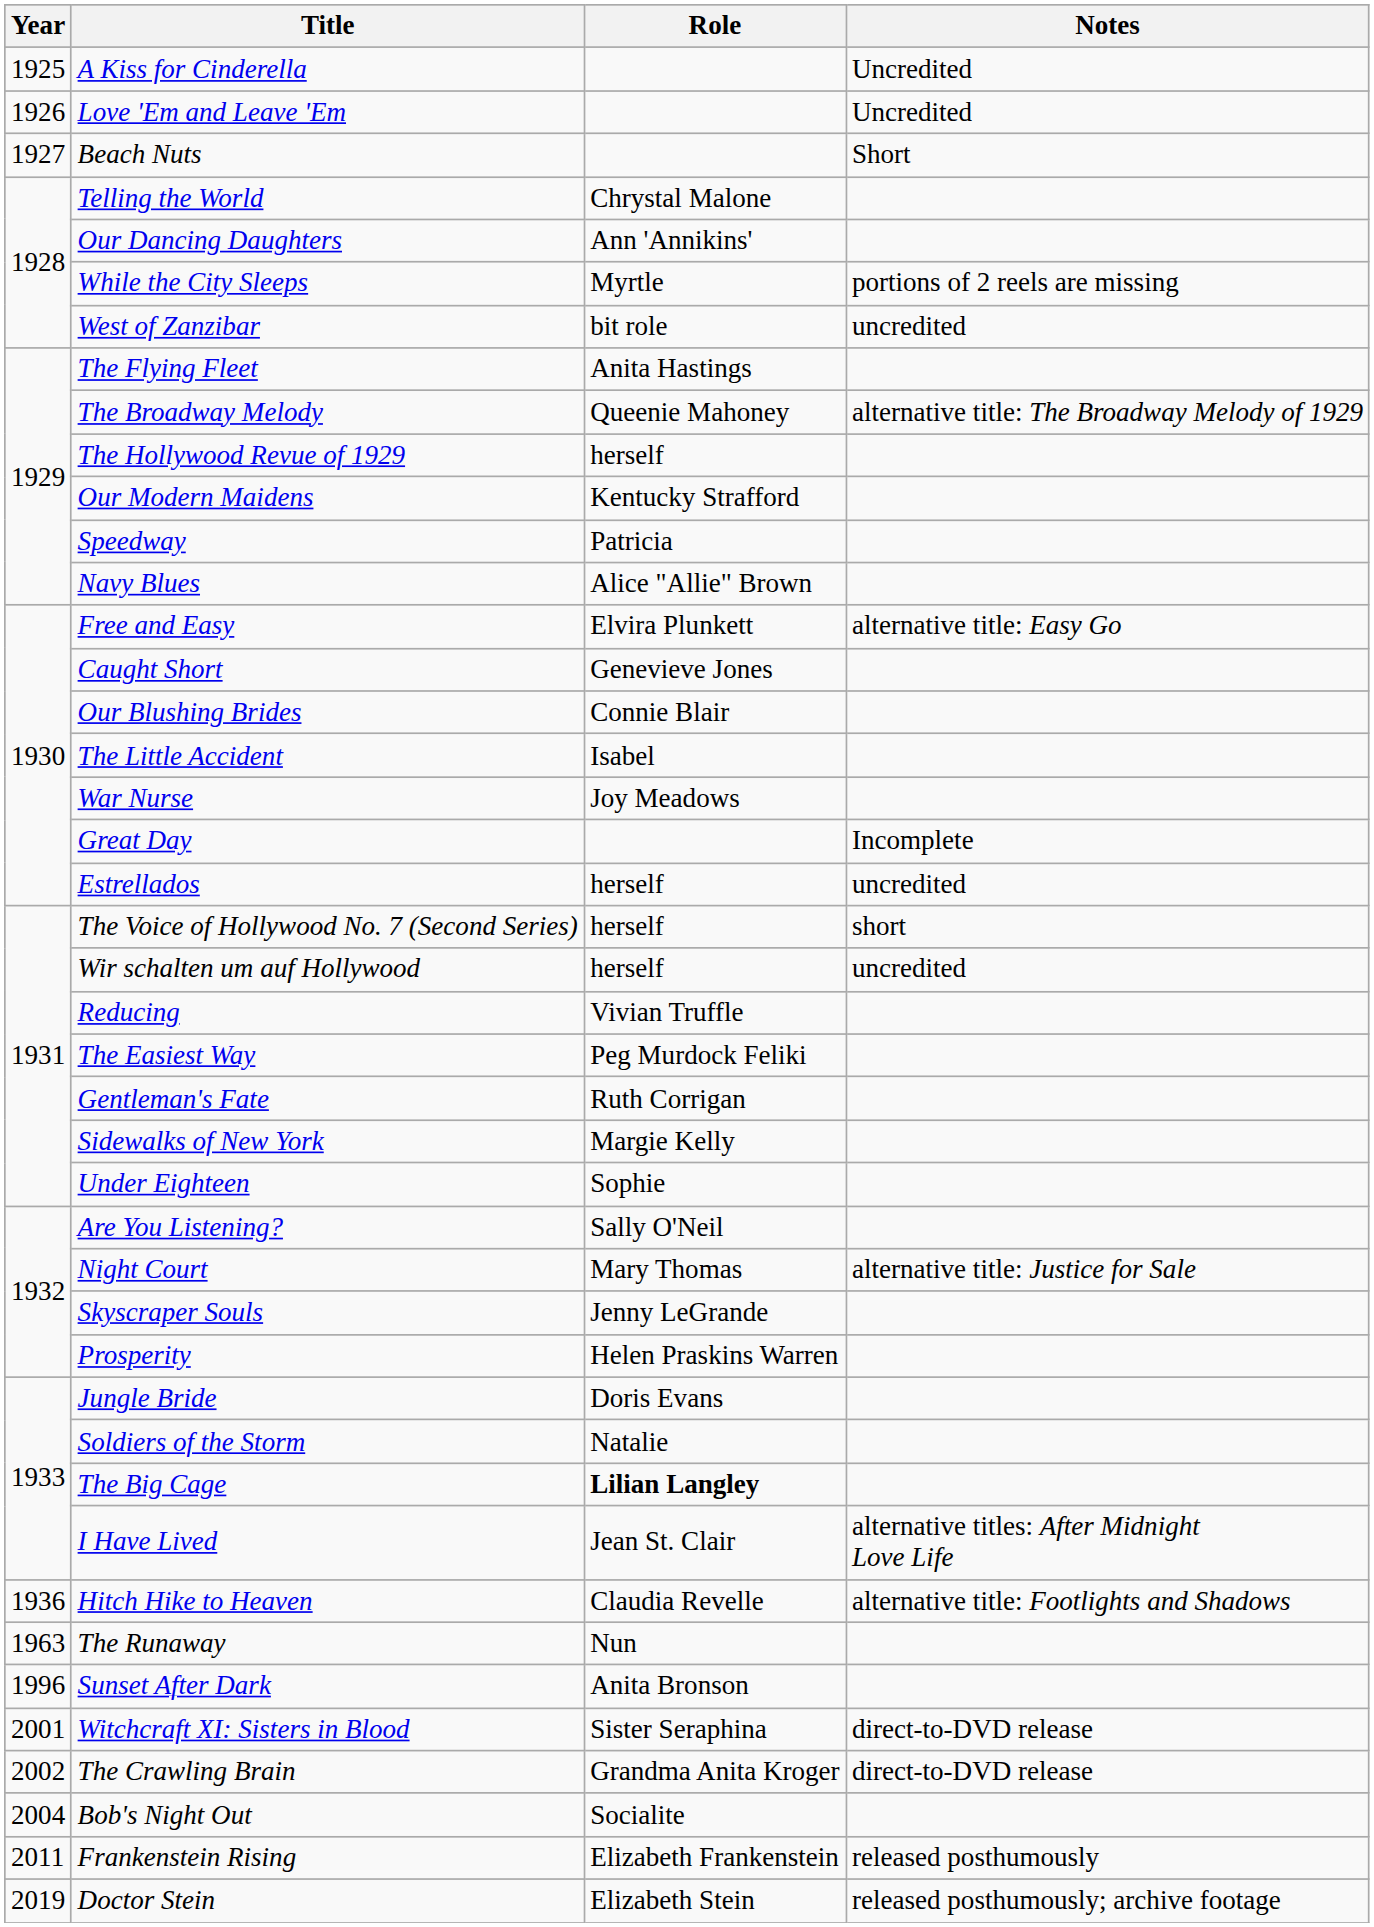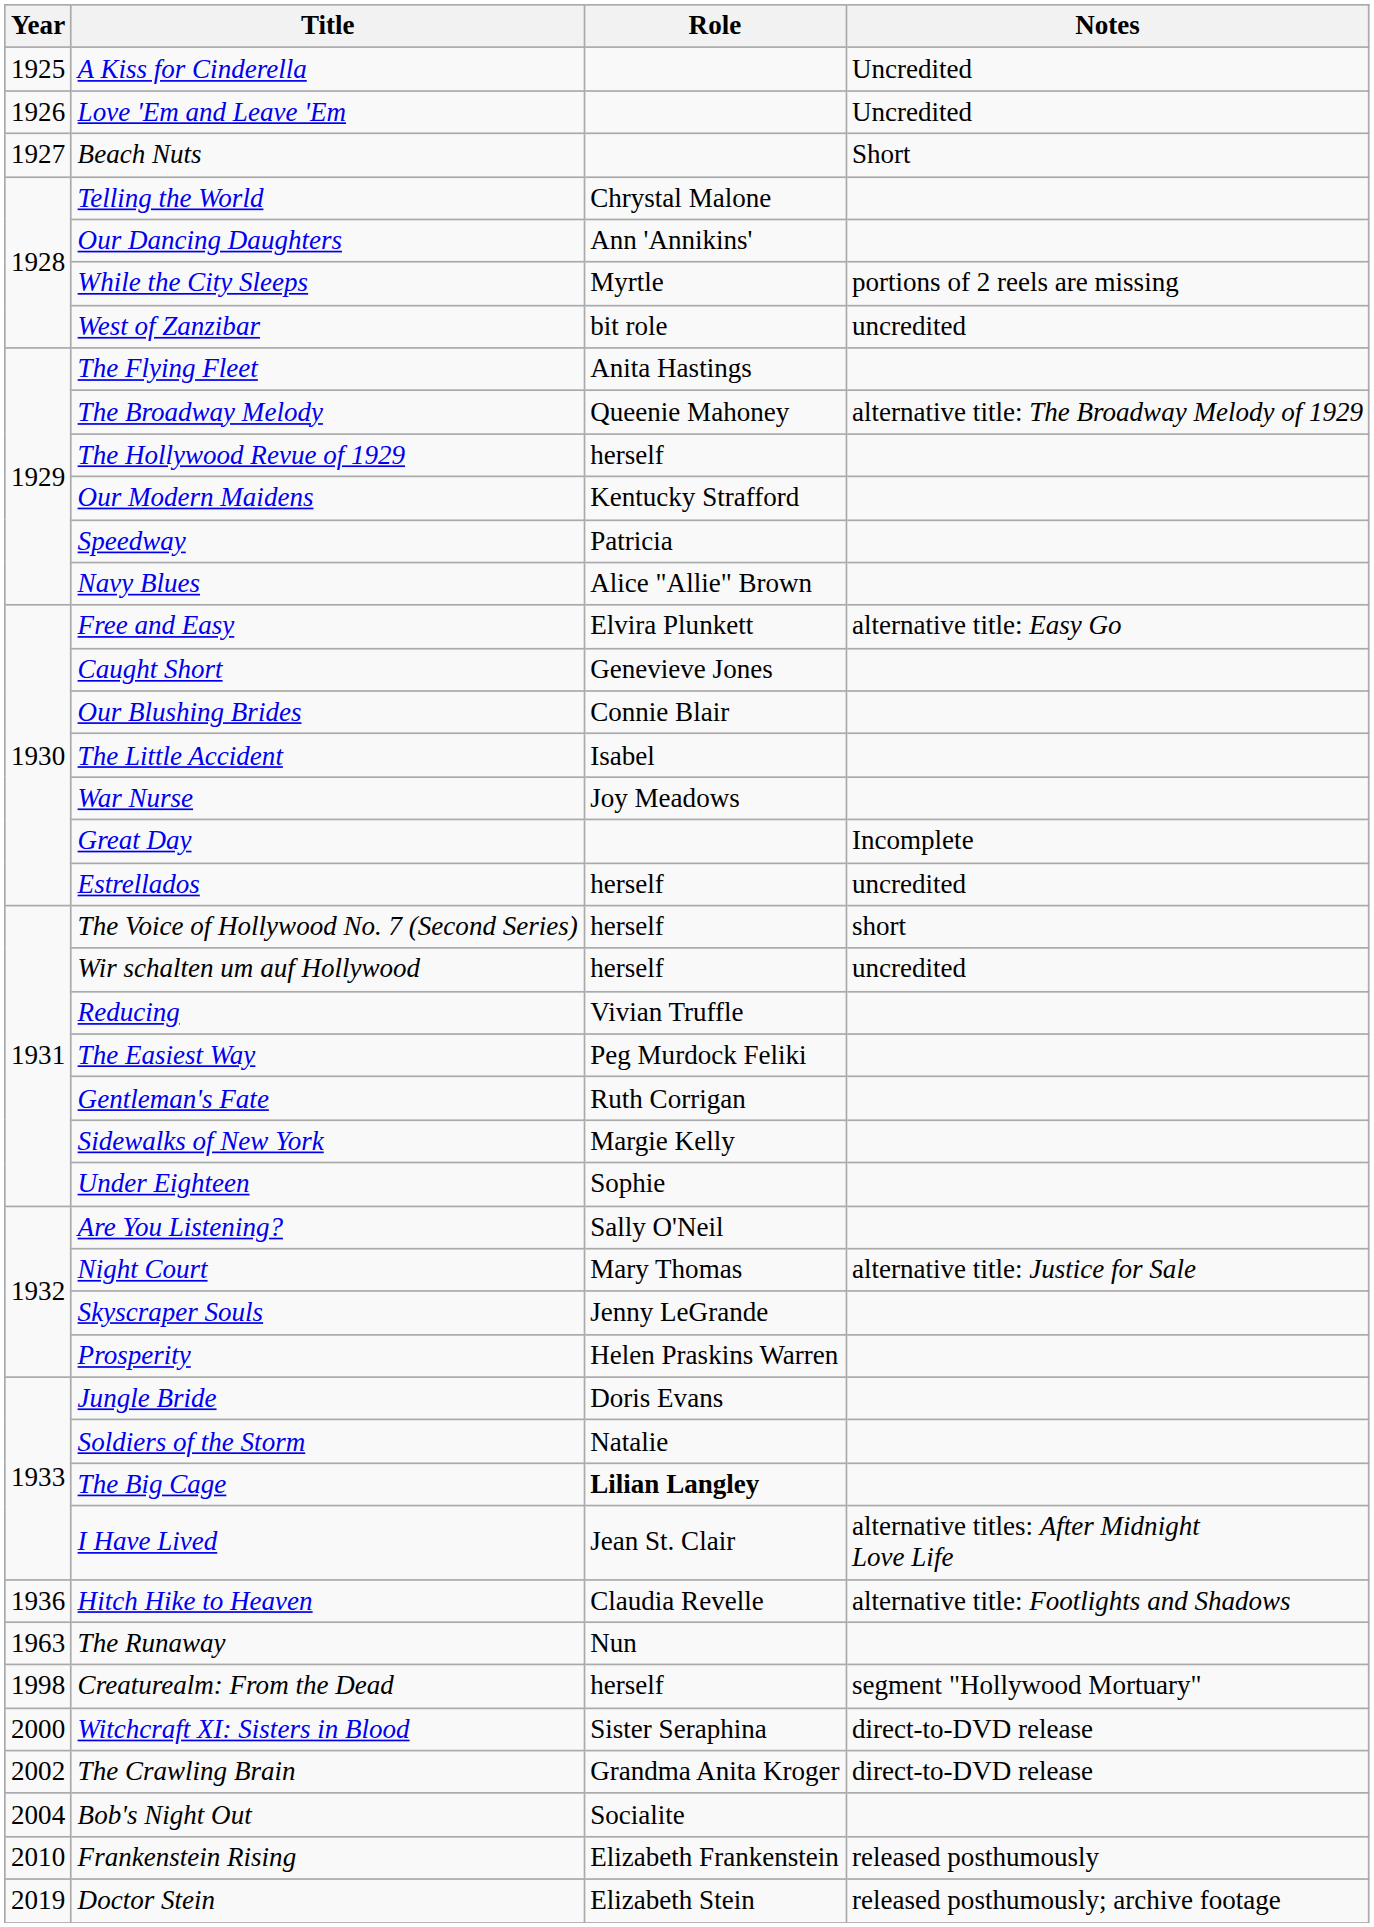- row: 1996 | Sunset After Dark | Anita Bronson
+ row: 1998 | Creaturealm: From the Dead | herself | segment "Hollywood Mortuary"
Witchcraft XI: Sisters in Blood | Year: 2001 -> 2000
Frankenstein Rising | Year: 2011 -> 2010
